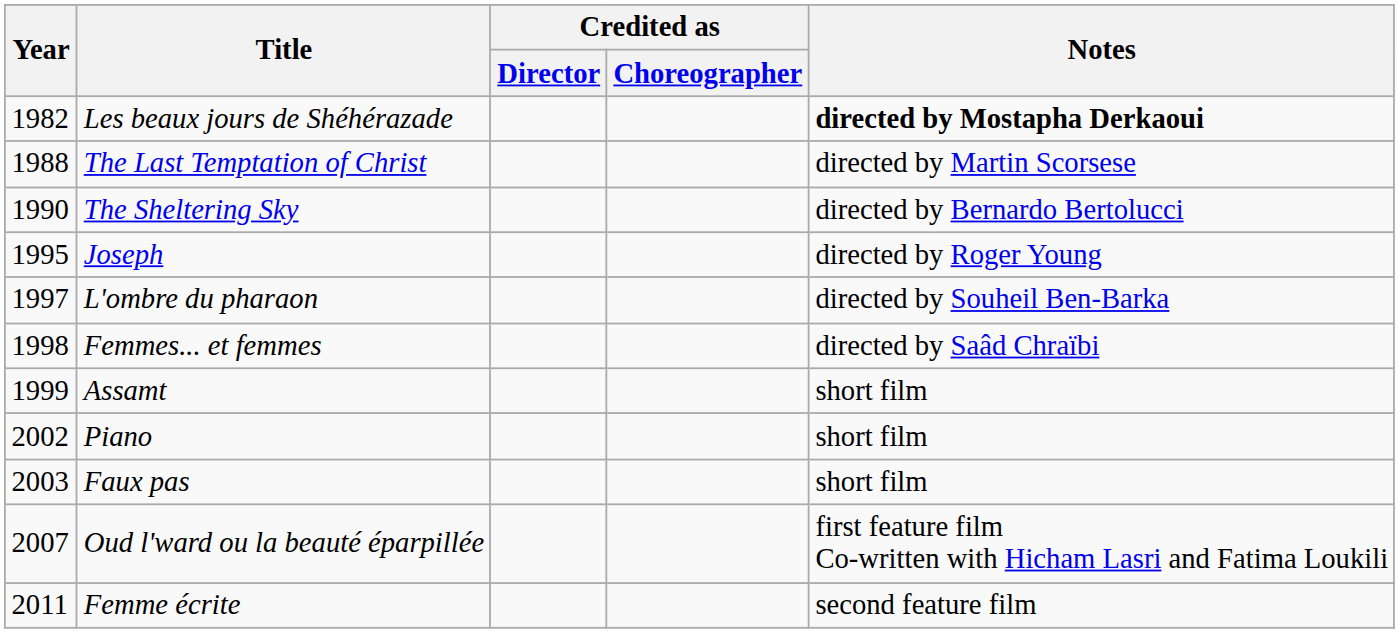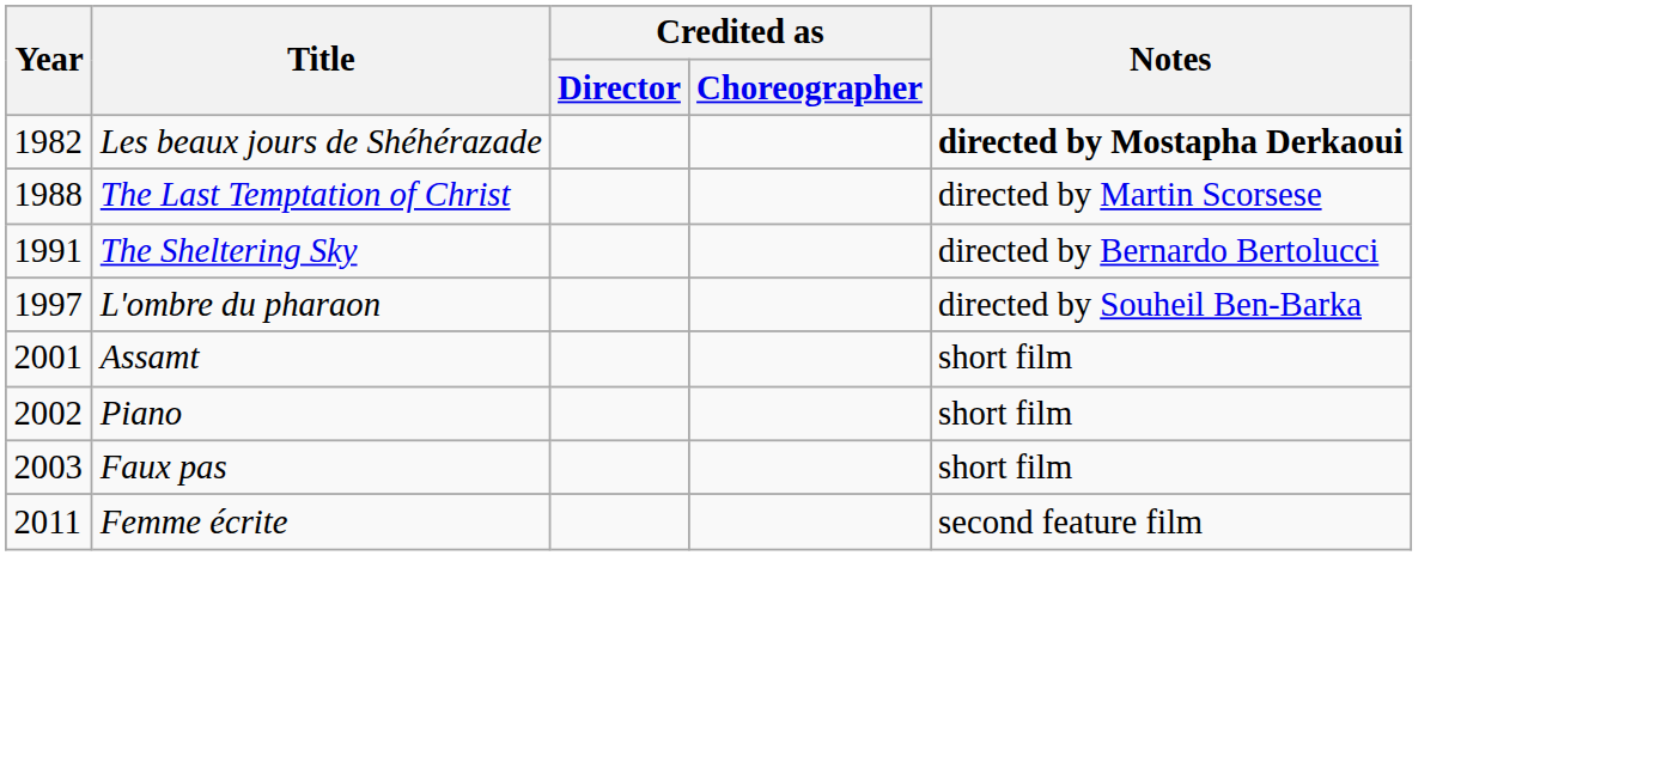The Sheltering Sky | Year: 1990 -> 1991
- row: 1995 | Joseph | directed by Roger Young
- row: 1998 | Femmes... et femmes | directed by Saâd Chraïbi
Assamt | Year: 1999 -> 2001
- row: 2007 | Oud l'ward ou la beauté éparpillée | first feature film Co-written with Hicham Lasri and Fatima Loukili
